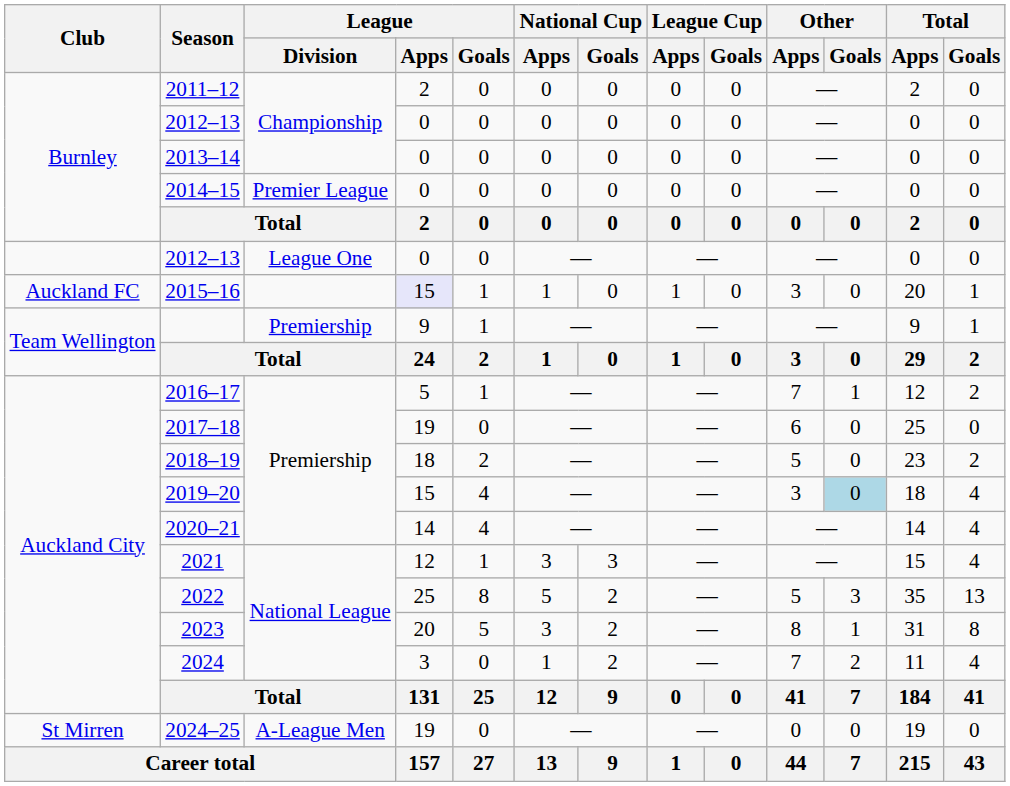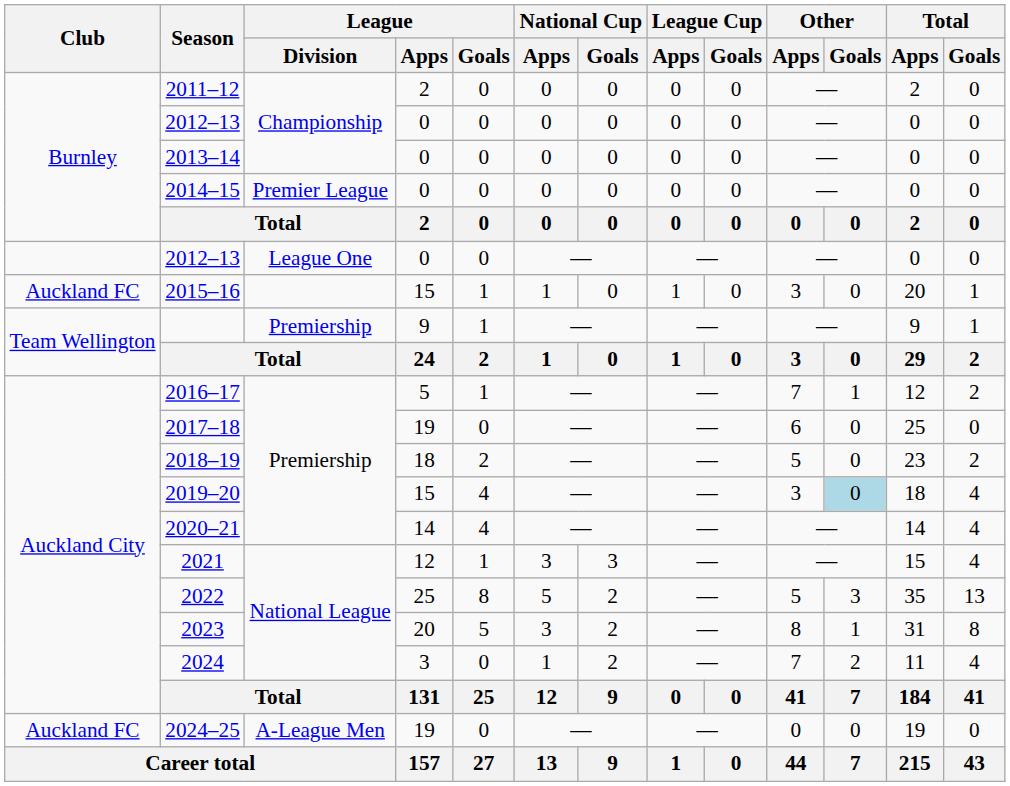2015–16 | League / Apps: lavender background -> no background
2024–25 | Club: St Mirren -> Auckland FC
